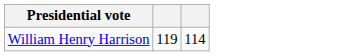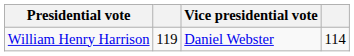+ column: Vice presidential vote | Daniel Webster
